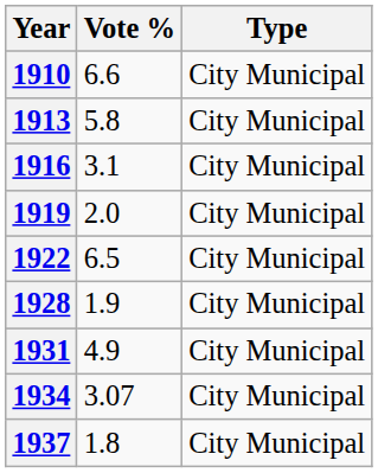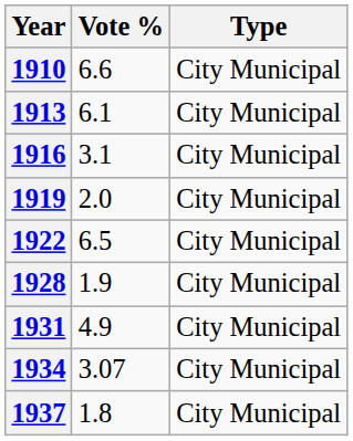1913 | Vote %: 5.8 -> 6.1
